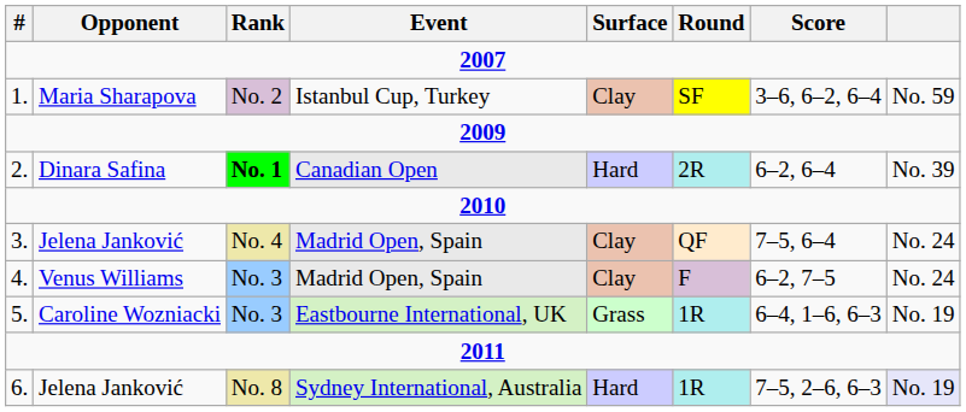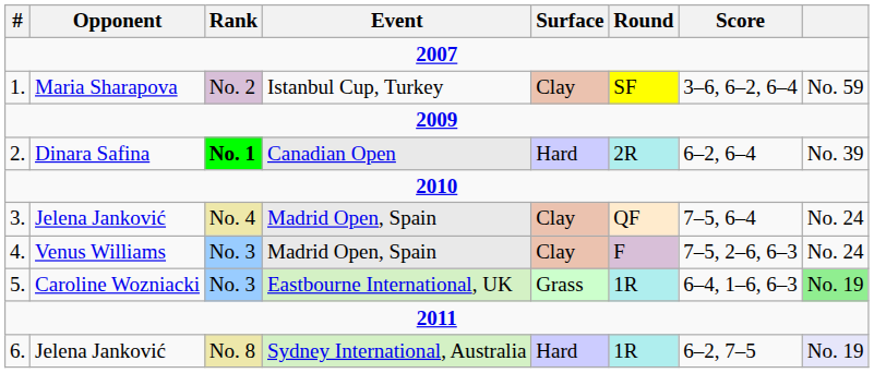Venus Williams | Score: 6–2, 7–5 -> 7–5, 2–6, 6–3
Caroline Wozniacki | column 8: no background -> lightgreen background
Jelena Janković / No. 8 | Score: 7–5, 2–6, 6–3 -> 6–2, 7–5
